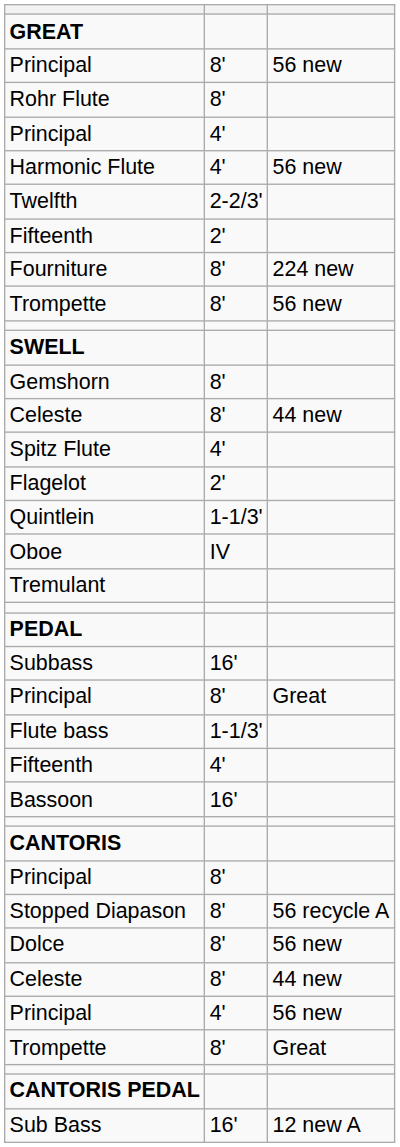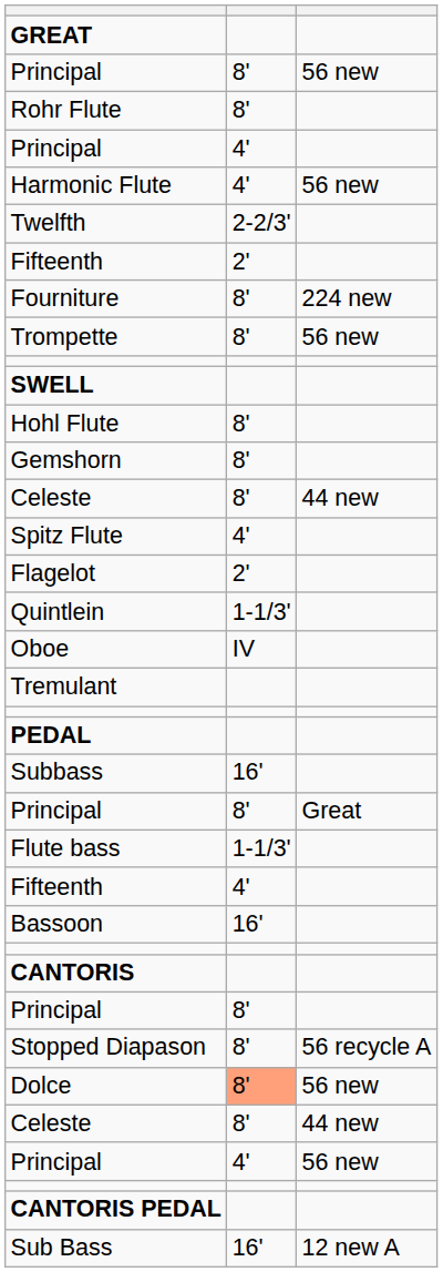+ row: Hohl Flute | 8'
Dolce | column 2: no background -> lightsalmon background
- row: Trompette | 8' | Great
